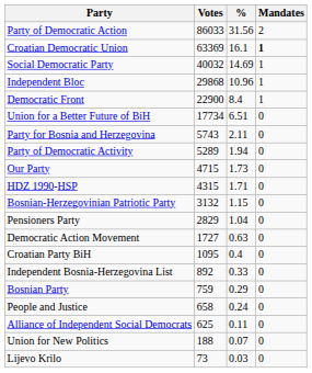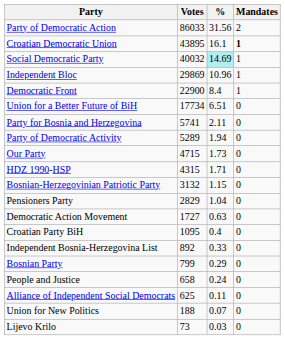Croatian Democratic Union | Votes: 63369 -> 43895
Social Democratic Party | %: no background -> paleturquoise background
Independent Bloc | Votes: 29868 -> 29869
Party for Bosnia and Herzegovina | Votes: 5743 -> 5741
Bosnian Party | Votes: 759 -> 799
